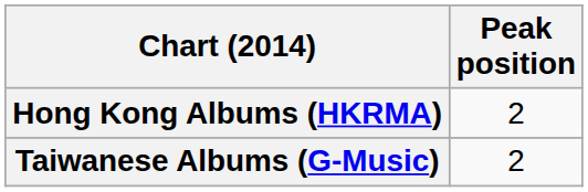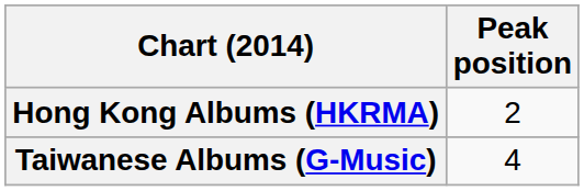Taiwanese Albums (G-Music) | Peak position: 2 -> 4
